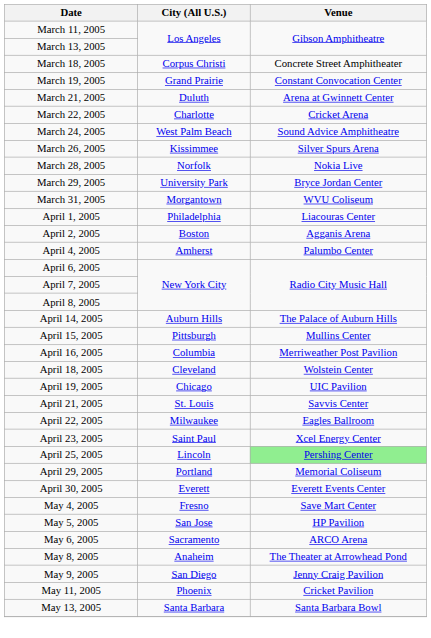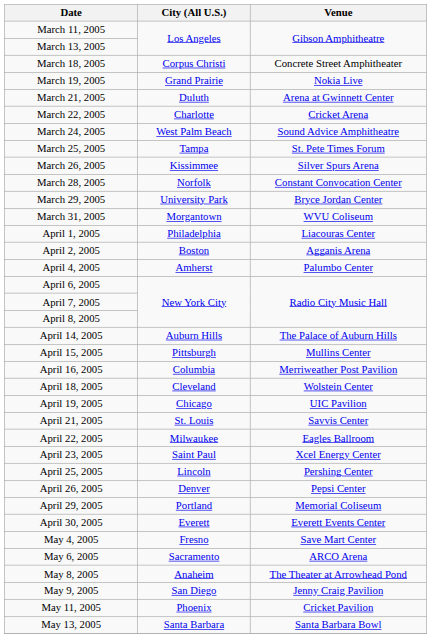March 19, 2005 | Venue: Constant Convocation Center -> Nokia Live
+ row: March 25, 2005 | Tampa | St. Pete Times Forum
March 28, 2005 | Venue: Nokia Live -> Constant Convocation Center
April 25, 2005 | Venue: lightgreen background -> no background
+ row: April 26, 2005 | Denver | Pepsi Center
- row: May 5, 2005 | San Jose | HP Pavilion
